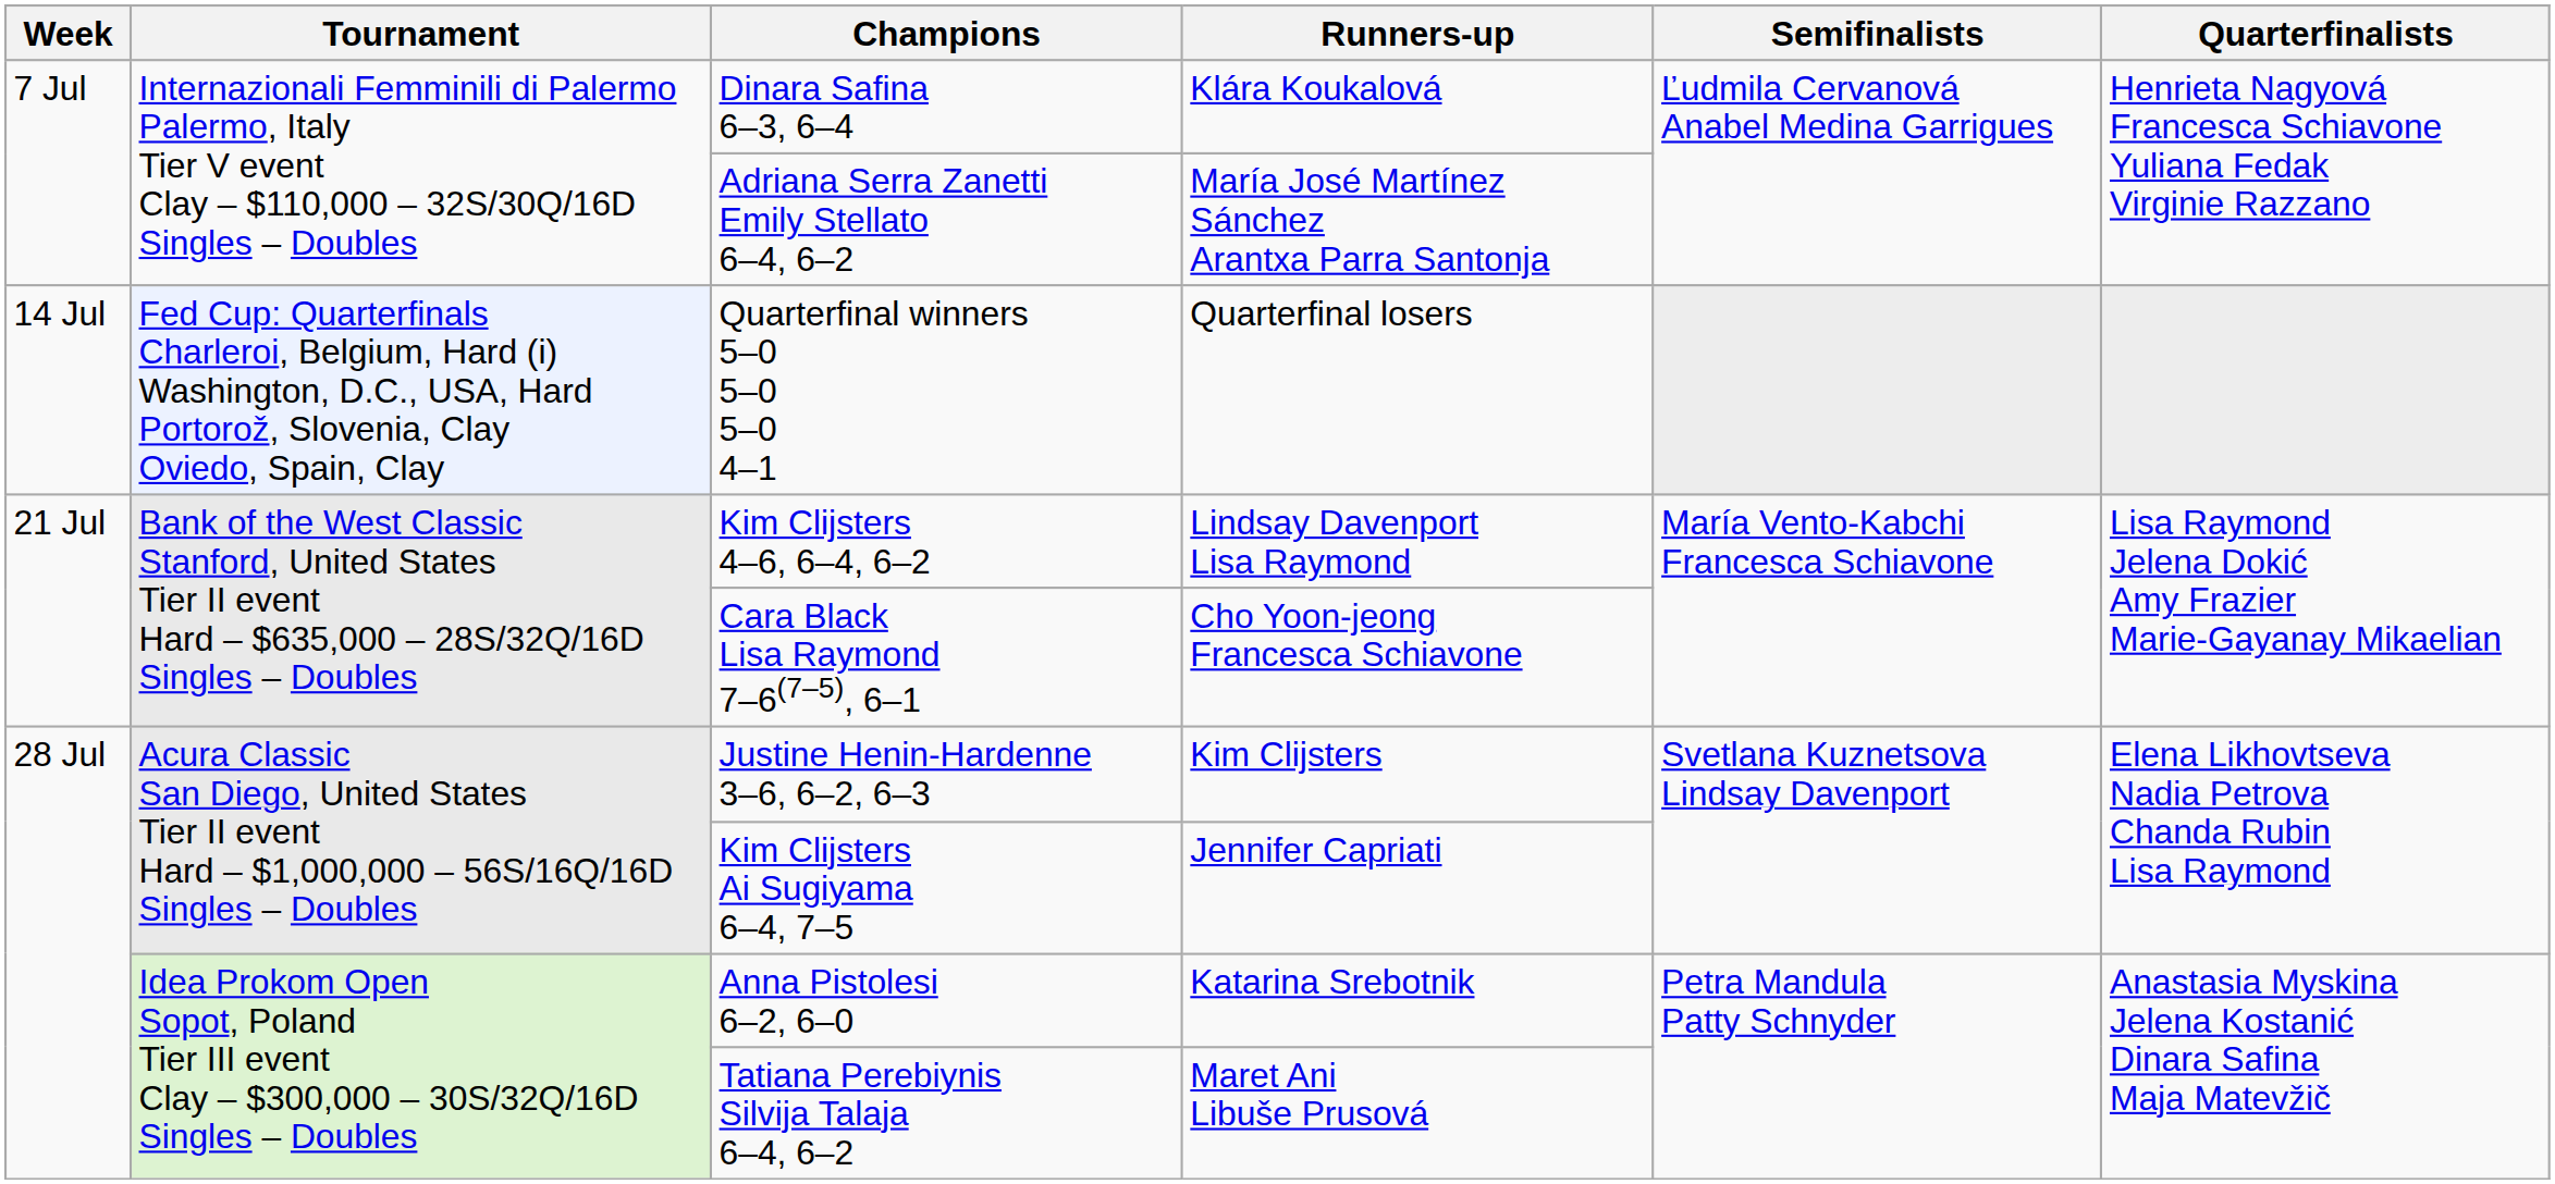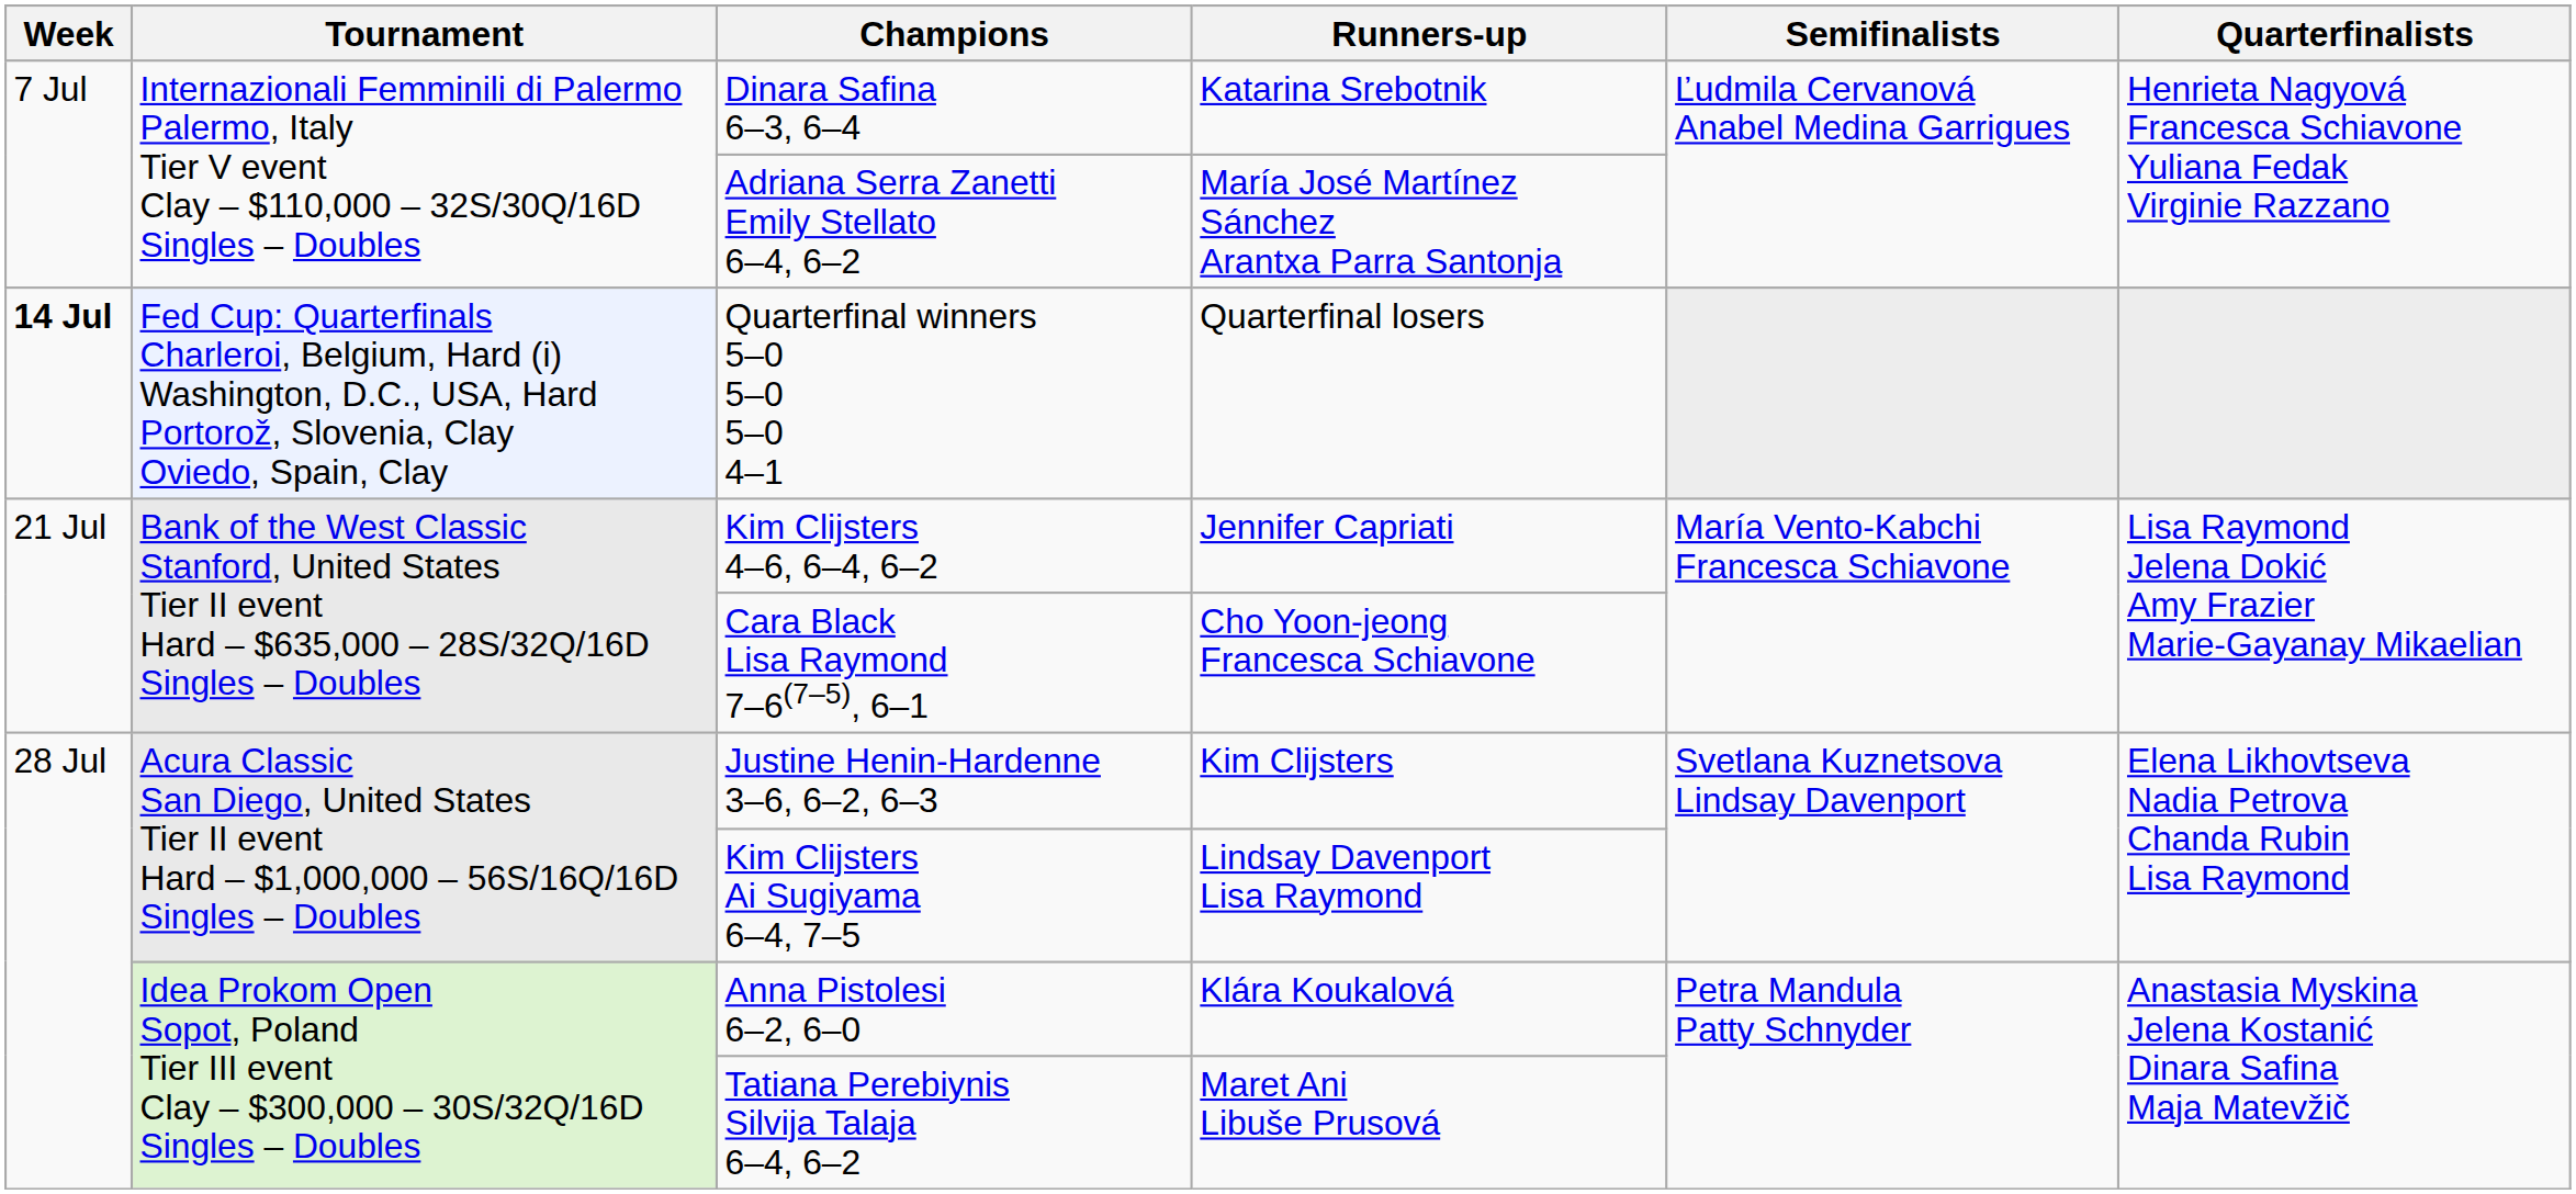Dinara Safina 6–3, 6–4 | Runners-up: Klára Koukalová -> Katarina Srebotnik
Quarterfinal winners 5–0 5–0 5–0 4–1 | Week: normal -> bold
Kim Clijsters 4–6, 6–4, 6–2 | Runners-up: Lindsay Davenport Lisa Raymond -> Jennifer Capriati
Kim Clijsters Ai Sugiyama 6–4, 7–5 | Runners-up: Jennifer Capriati -> Lindsay Davenport Lisa Raymond
Anna Pistolesi 6–2, 6–0 | Runners-up: Katarina Srebotnik -> Klára Koukalová
